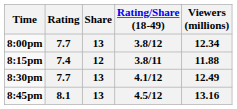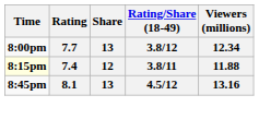3.8/11 | Time: no background -> lightyellow background
- row: 8:30pm | 7.7 | 13 | 4.1/12 | 12.49
